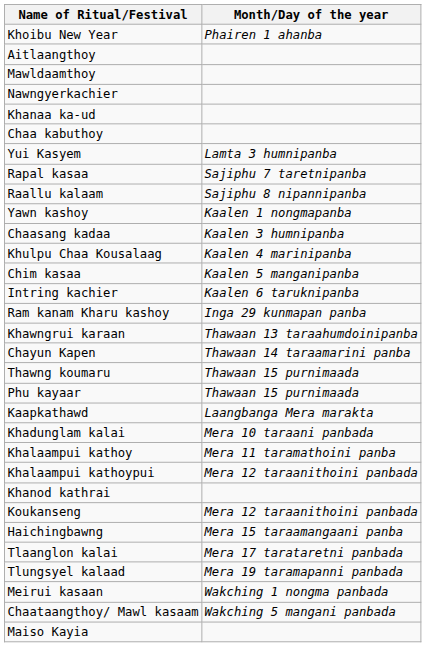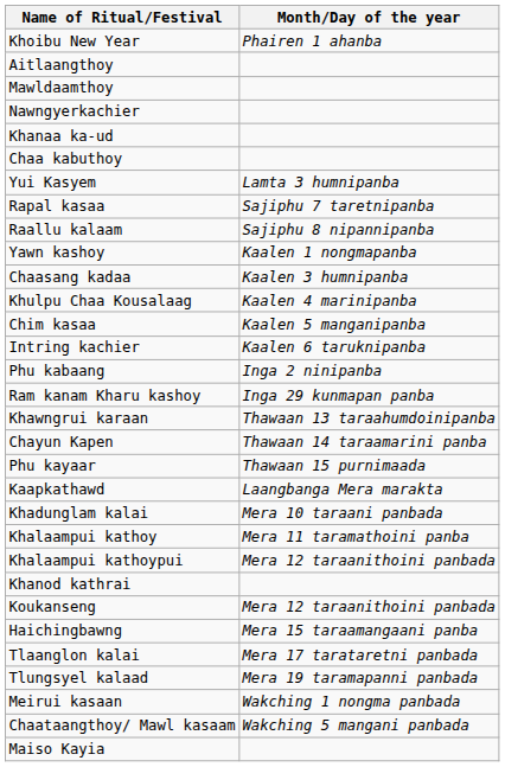+ row: Phu kabaang | Inga 2 ninipanba
- row: Thawng koumaru | Thawaan 15 purnimaada
